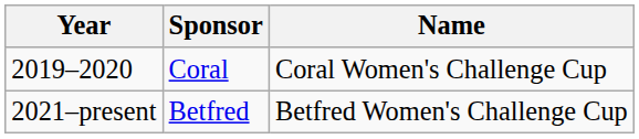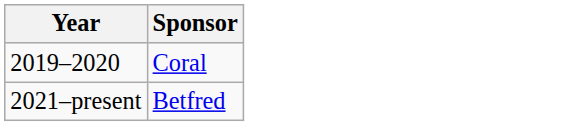- column: Name | Coral Women's Challenge Cup | Betfred Women's Challenge Cup
